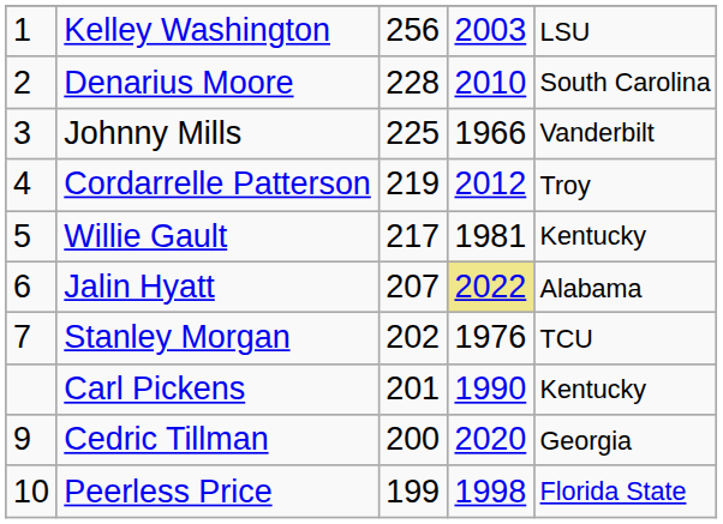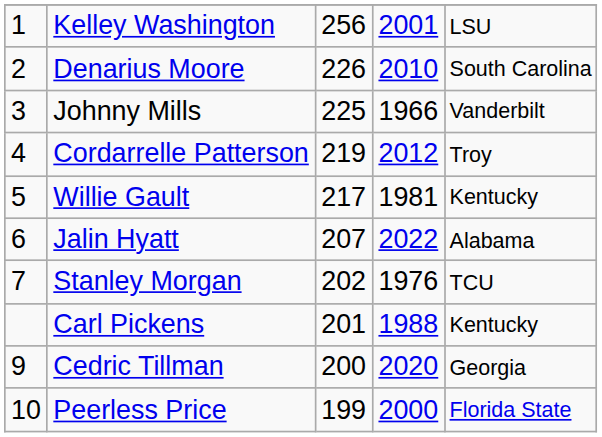Kelley Washington | column 4: 2003 -> 2001
Denarius Moore | column 3: 228 -> 226
Jalin Hyatt | column 4: khaki background -> no background
Carl Pickens | column 4: 1990 -> 1988
Peerless Price | column 4: 1998 -> 2000
